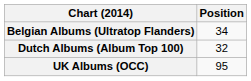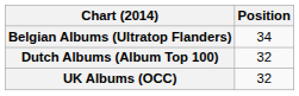UK Albums (OCC) | Position: 95 -> 32
